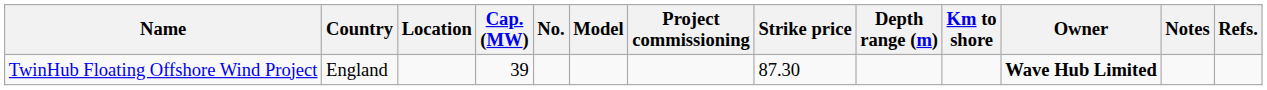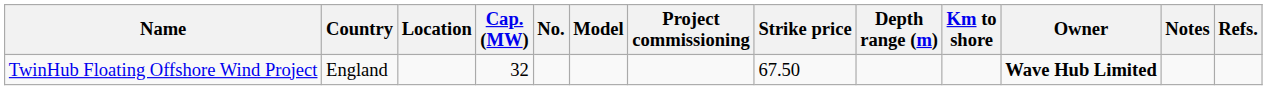TwinHub Floating Offshore Wind Project | Cap. (MW): 39 -> 32
TwinHub Floating Offshore Wind Project | Strike price: 87.30 -> 67.50
